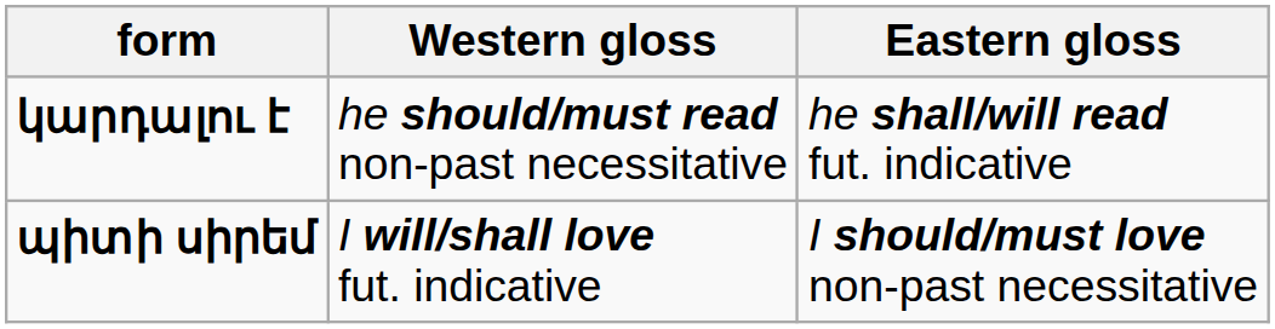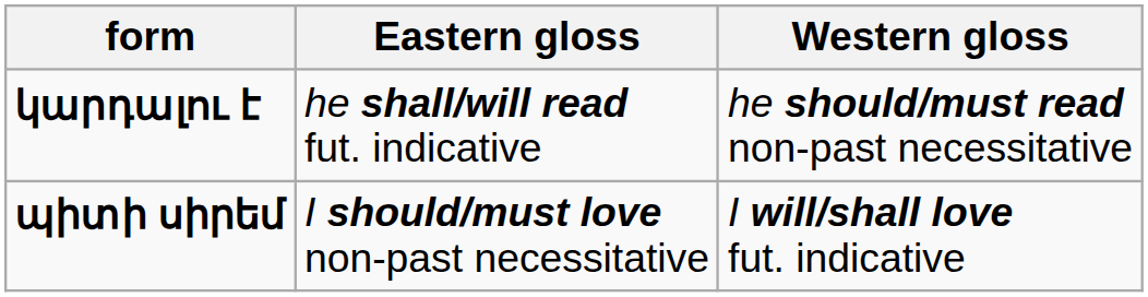columns swapped: Eastern gloss <-> Western gloss
